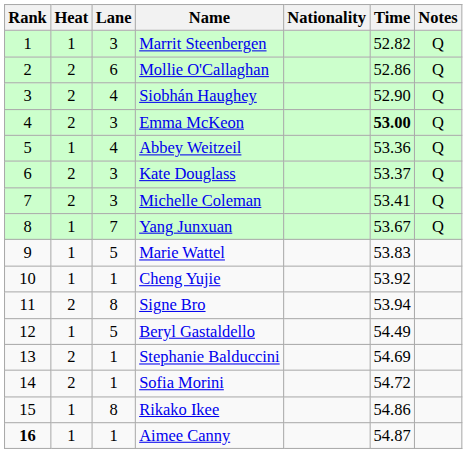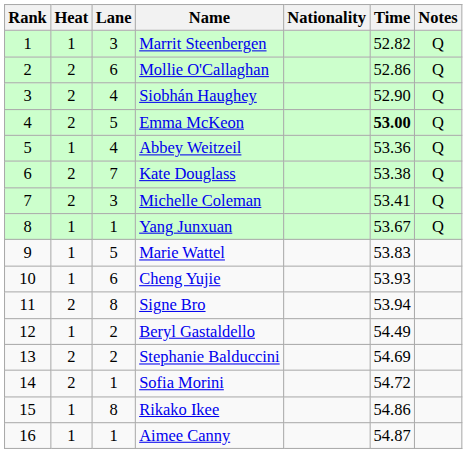Emma McKeon | Lane: 3 -> 5
Kate Douglass | Lane: 3 -> 7
Kate Douglass | Time: 53.37 -> 53.38
Yang Junxuan | Lane: 7 -> 1
Cheng Yujie | Lane: 1 -> 6
Cheng Yujie | Time: 53.92 -> 53.93
Beryl Gastaldello | Lane: 5 -> 2
Stephanie Balduccini | Lane: 1 -> 2
Aimee Canny | Rank: bold -> normal
